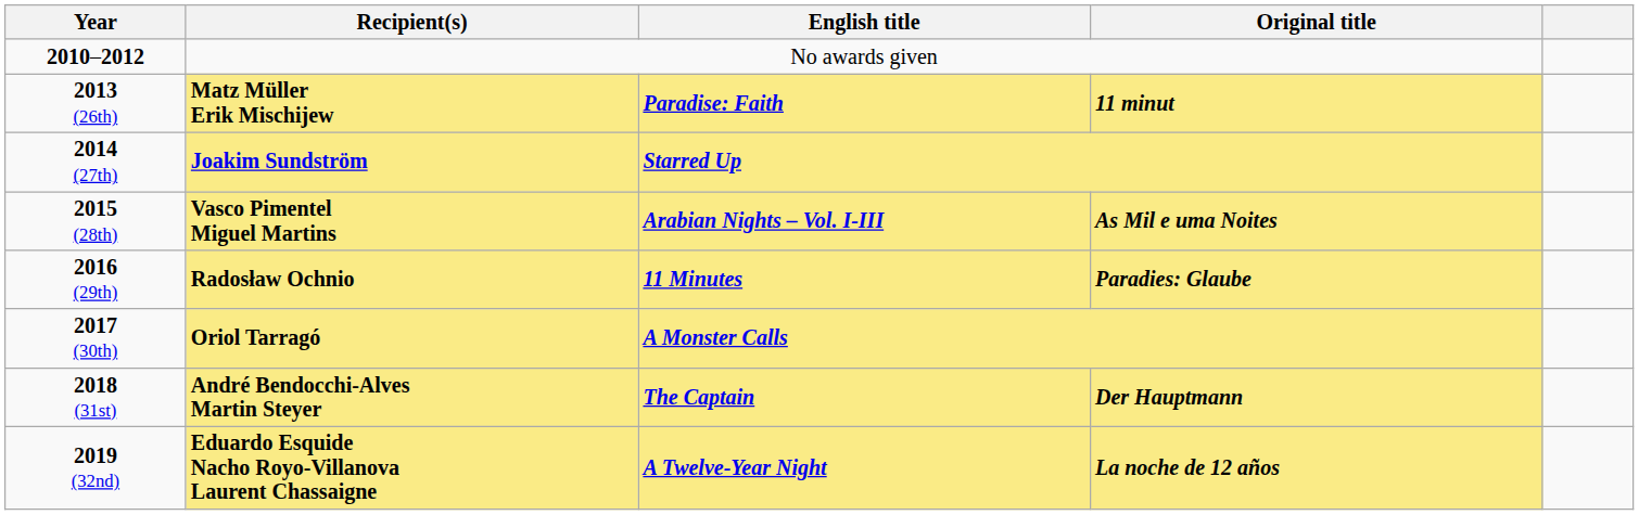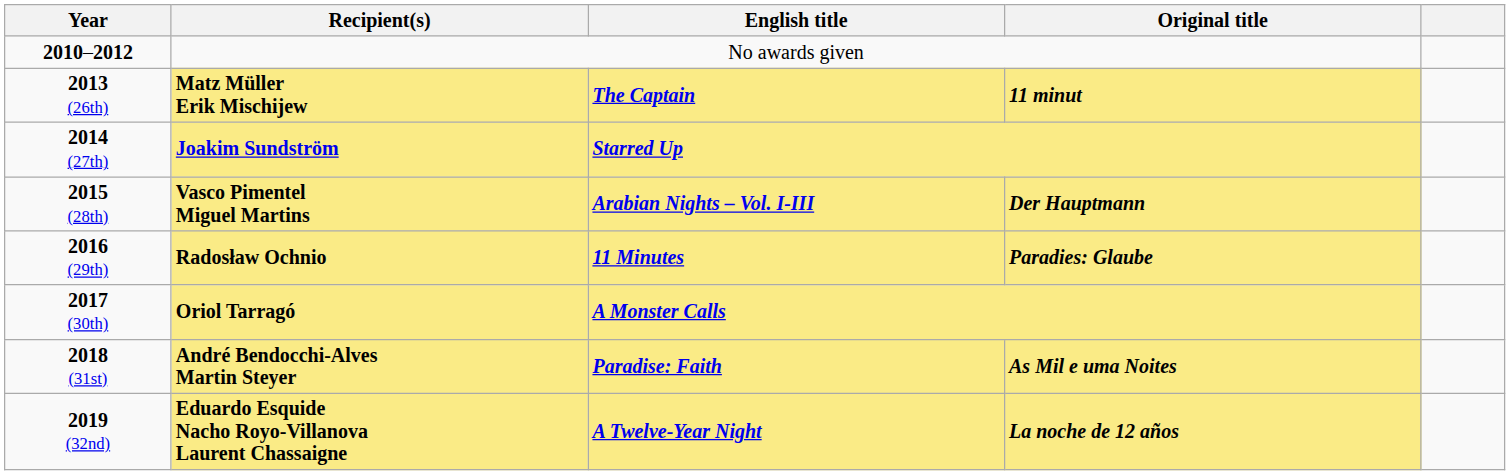2013 (26th) | English title: Paradise: Faith -> The Captain
2015 (28th) | Original title: As Mil e uma Noites -> Der Hauptmann
2018 (31st) | English title: The Captain -> Paradise: Faith
2018 (31st) | Original title: Der Hauptmann -> As Mil e uma Noites
